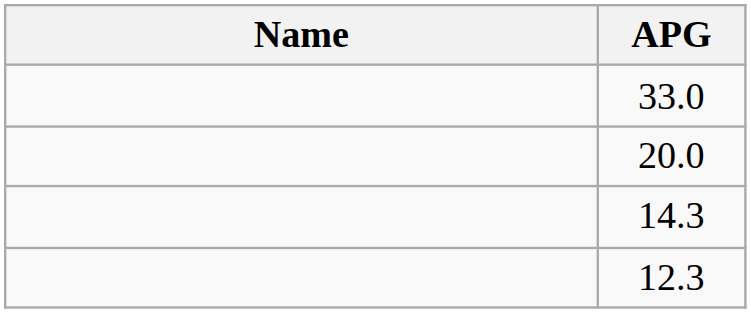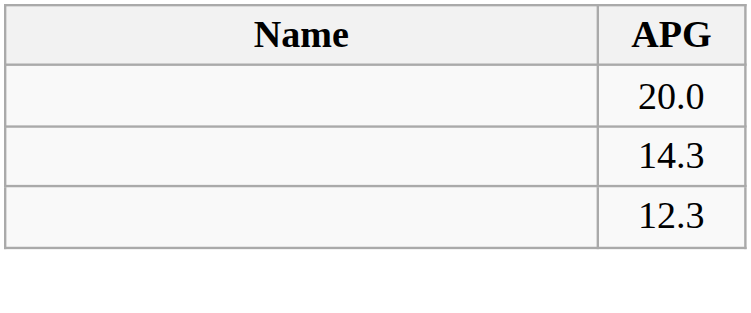- row: 33.0
